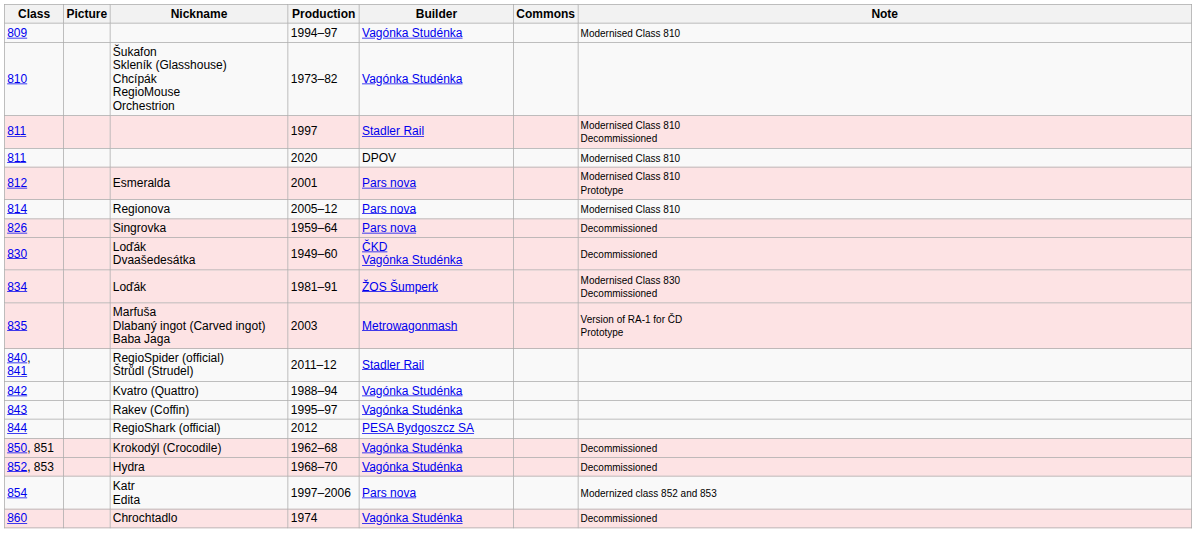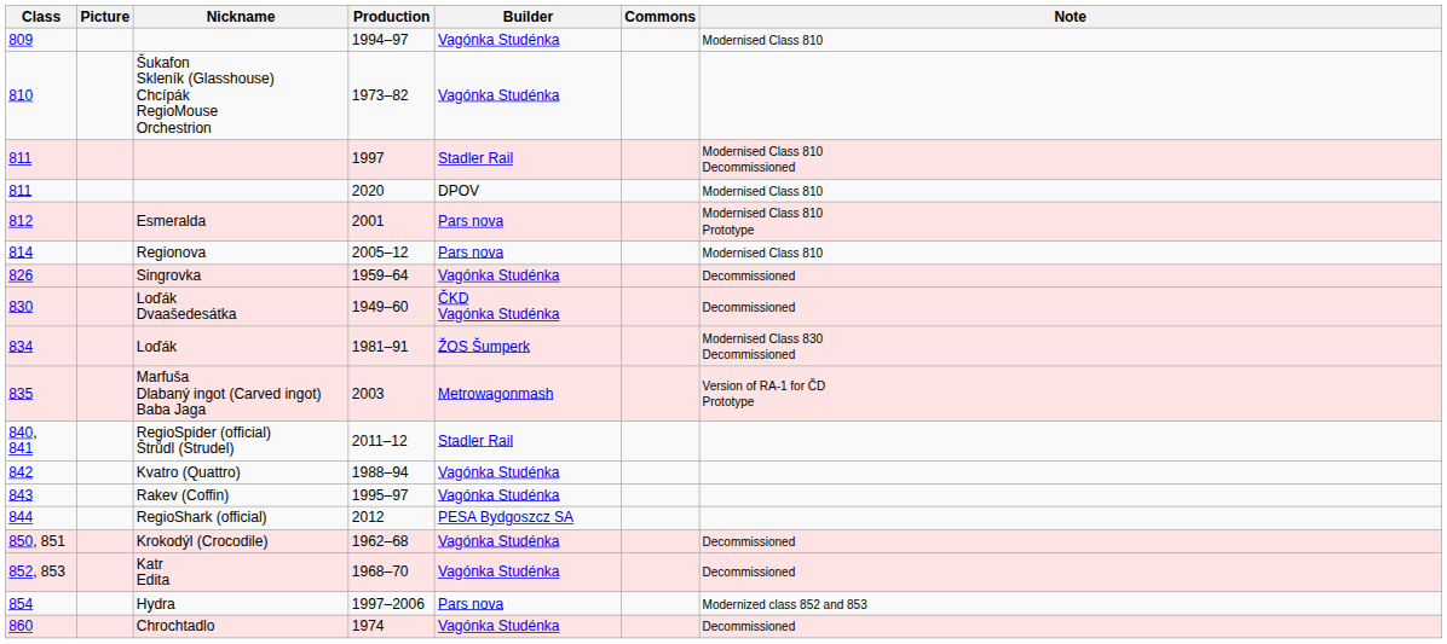1959–64 | Builder: Pars nova -> Vagónka Studénka
1968–70 | Nickname: Hydra -> Katr Edita
1997–2006 | Nickname: Katr Edita -> Hydra
